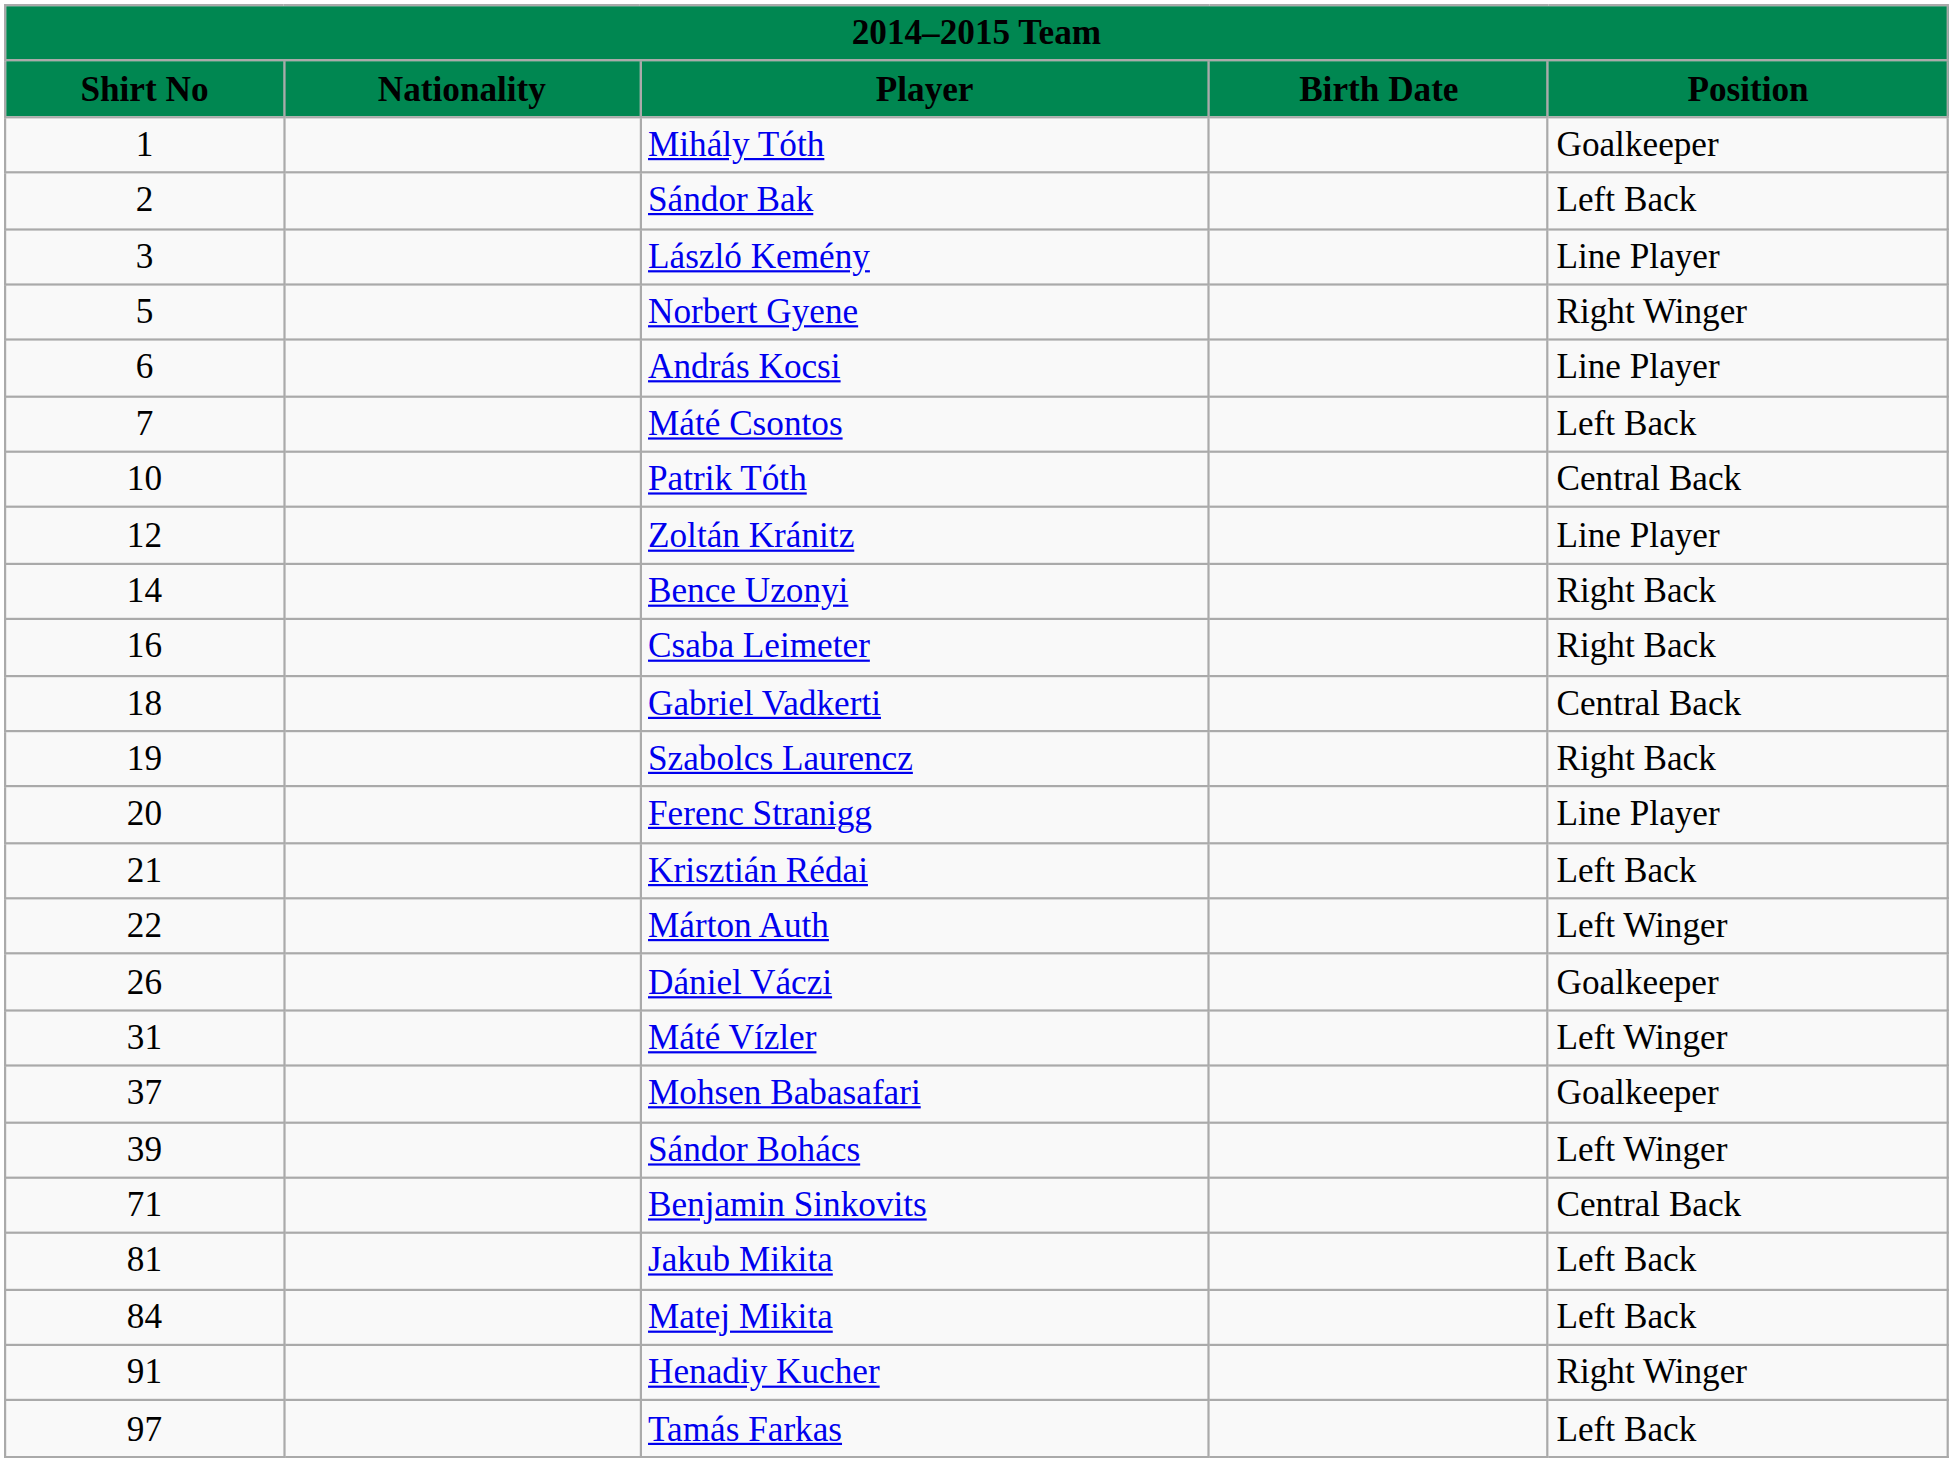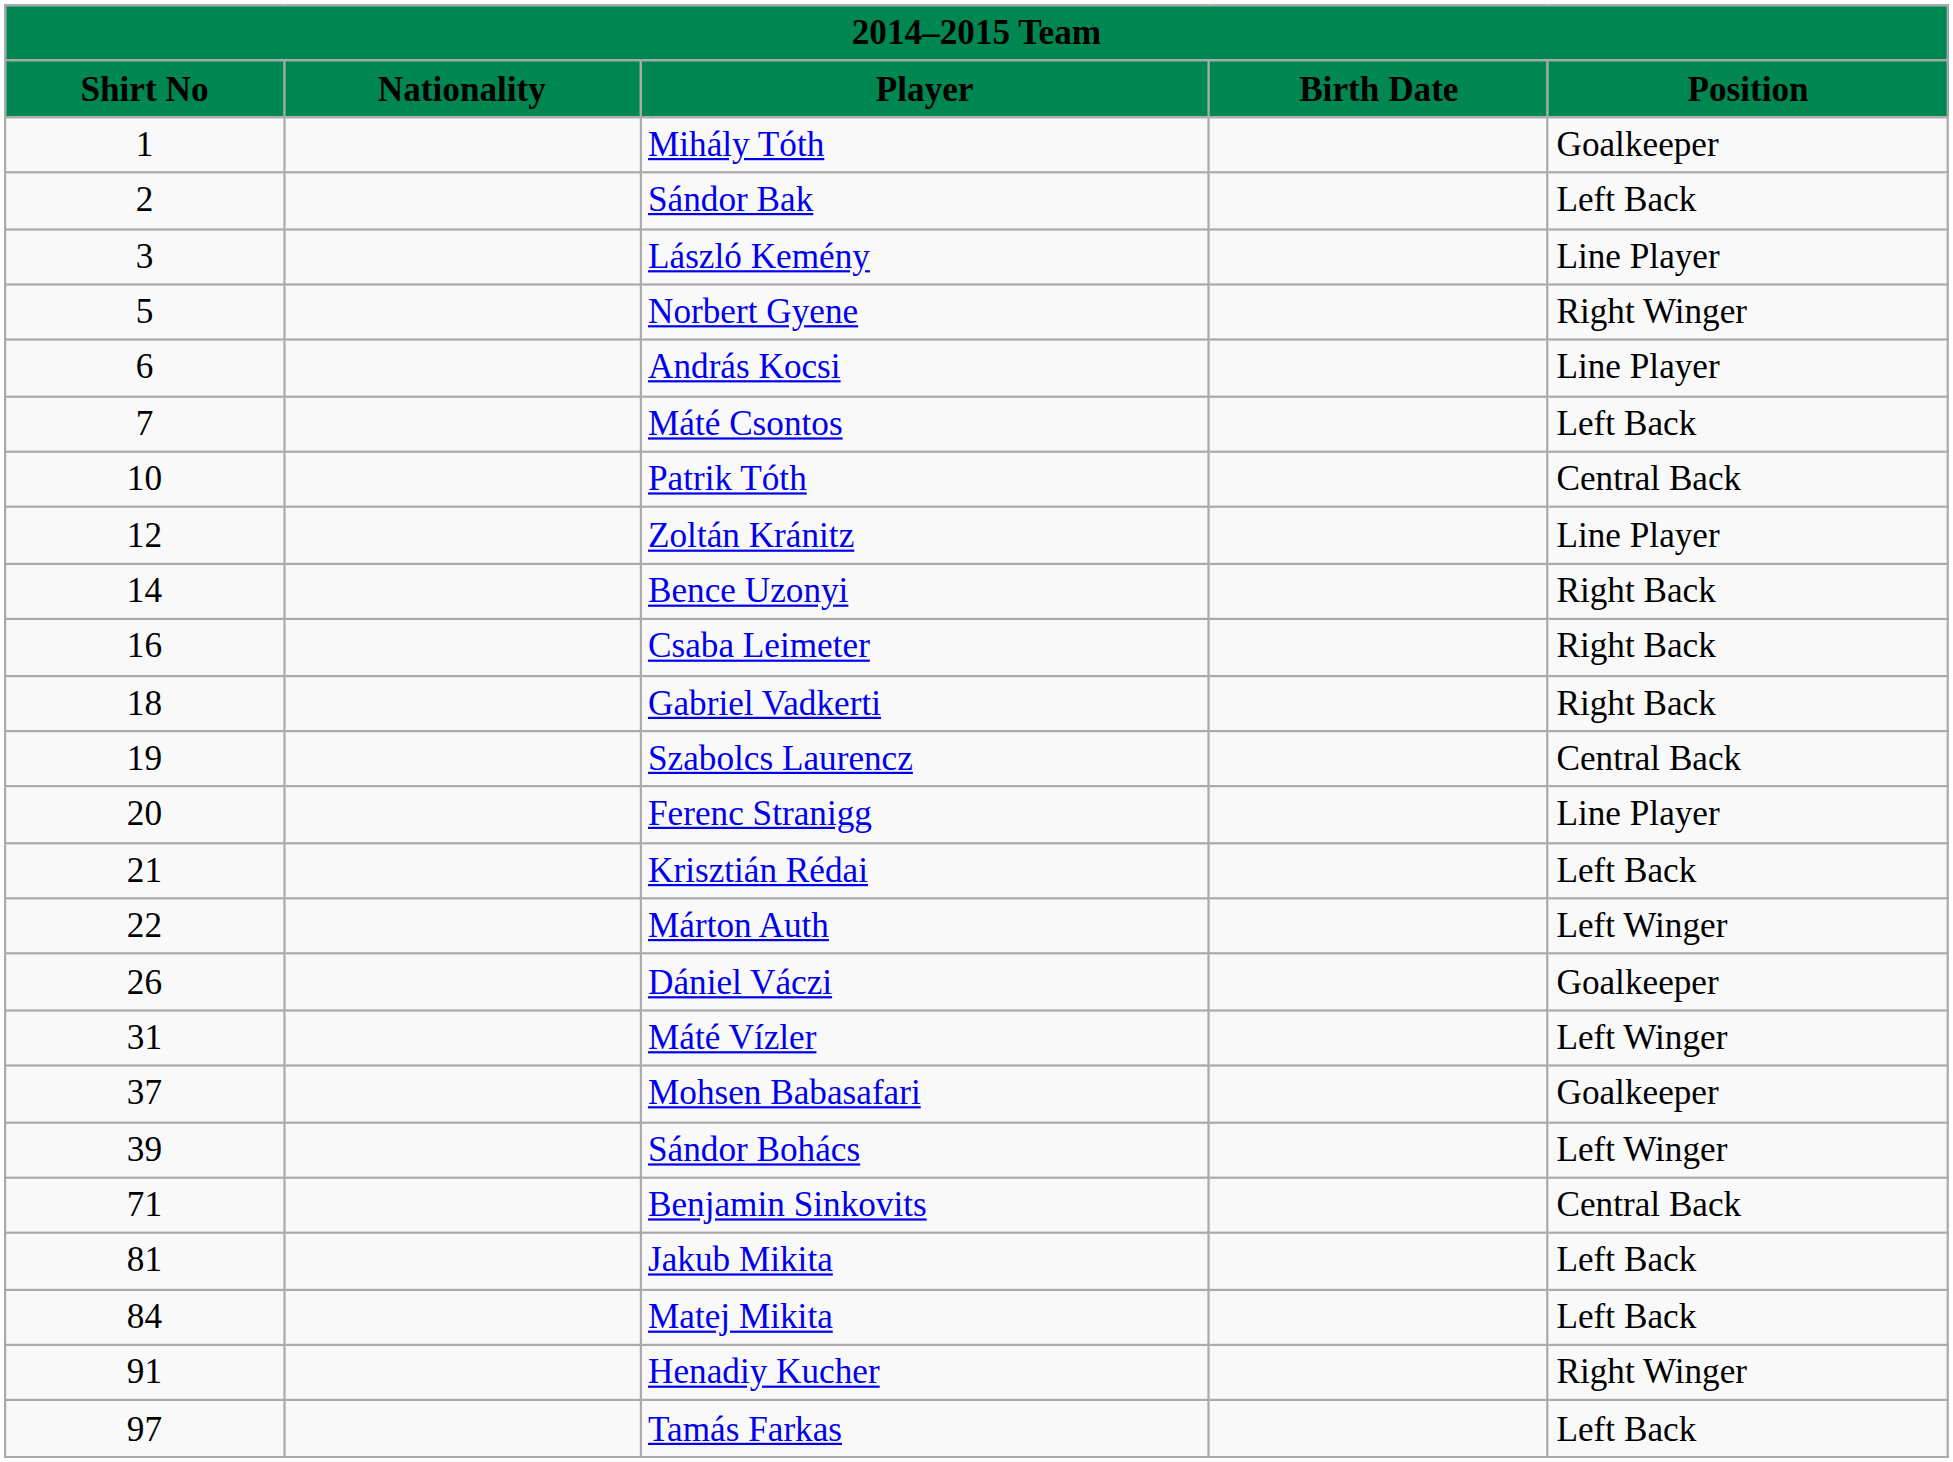Gabriel Vadkerti | Position: Central Back -> Right Back
Szabolcs Laurencz | Position: Right Back -> Central Back
